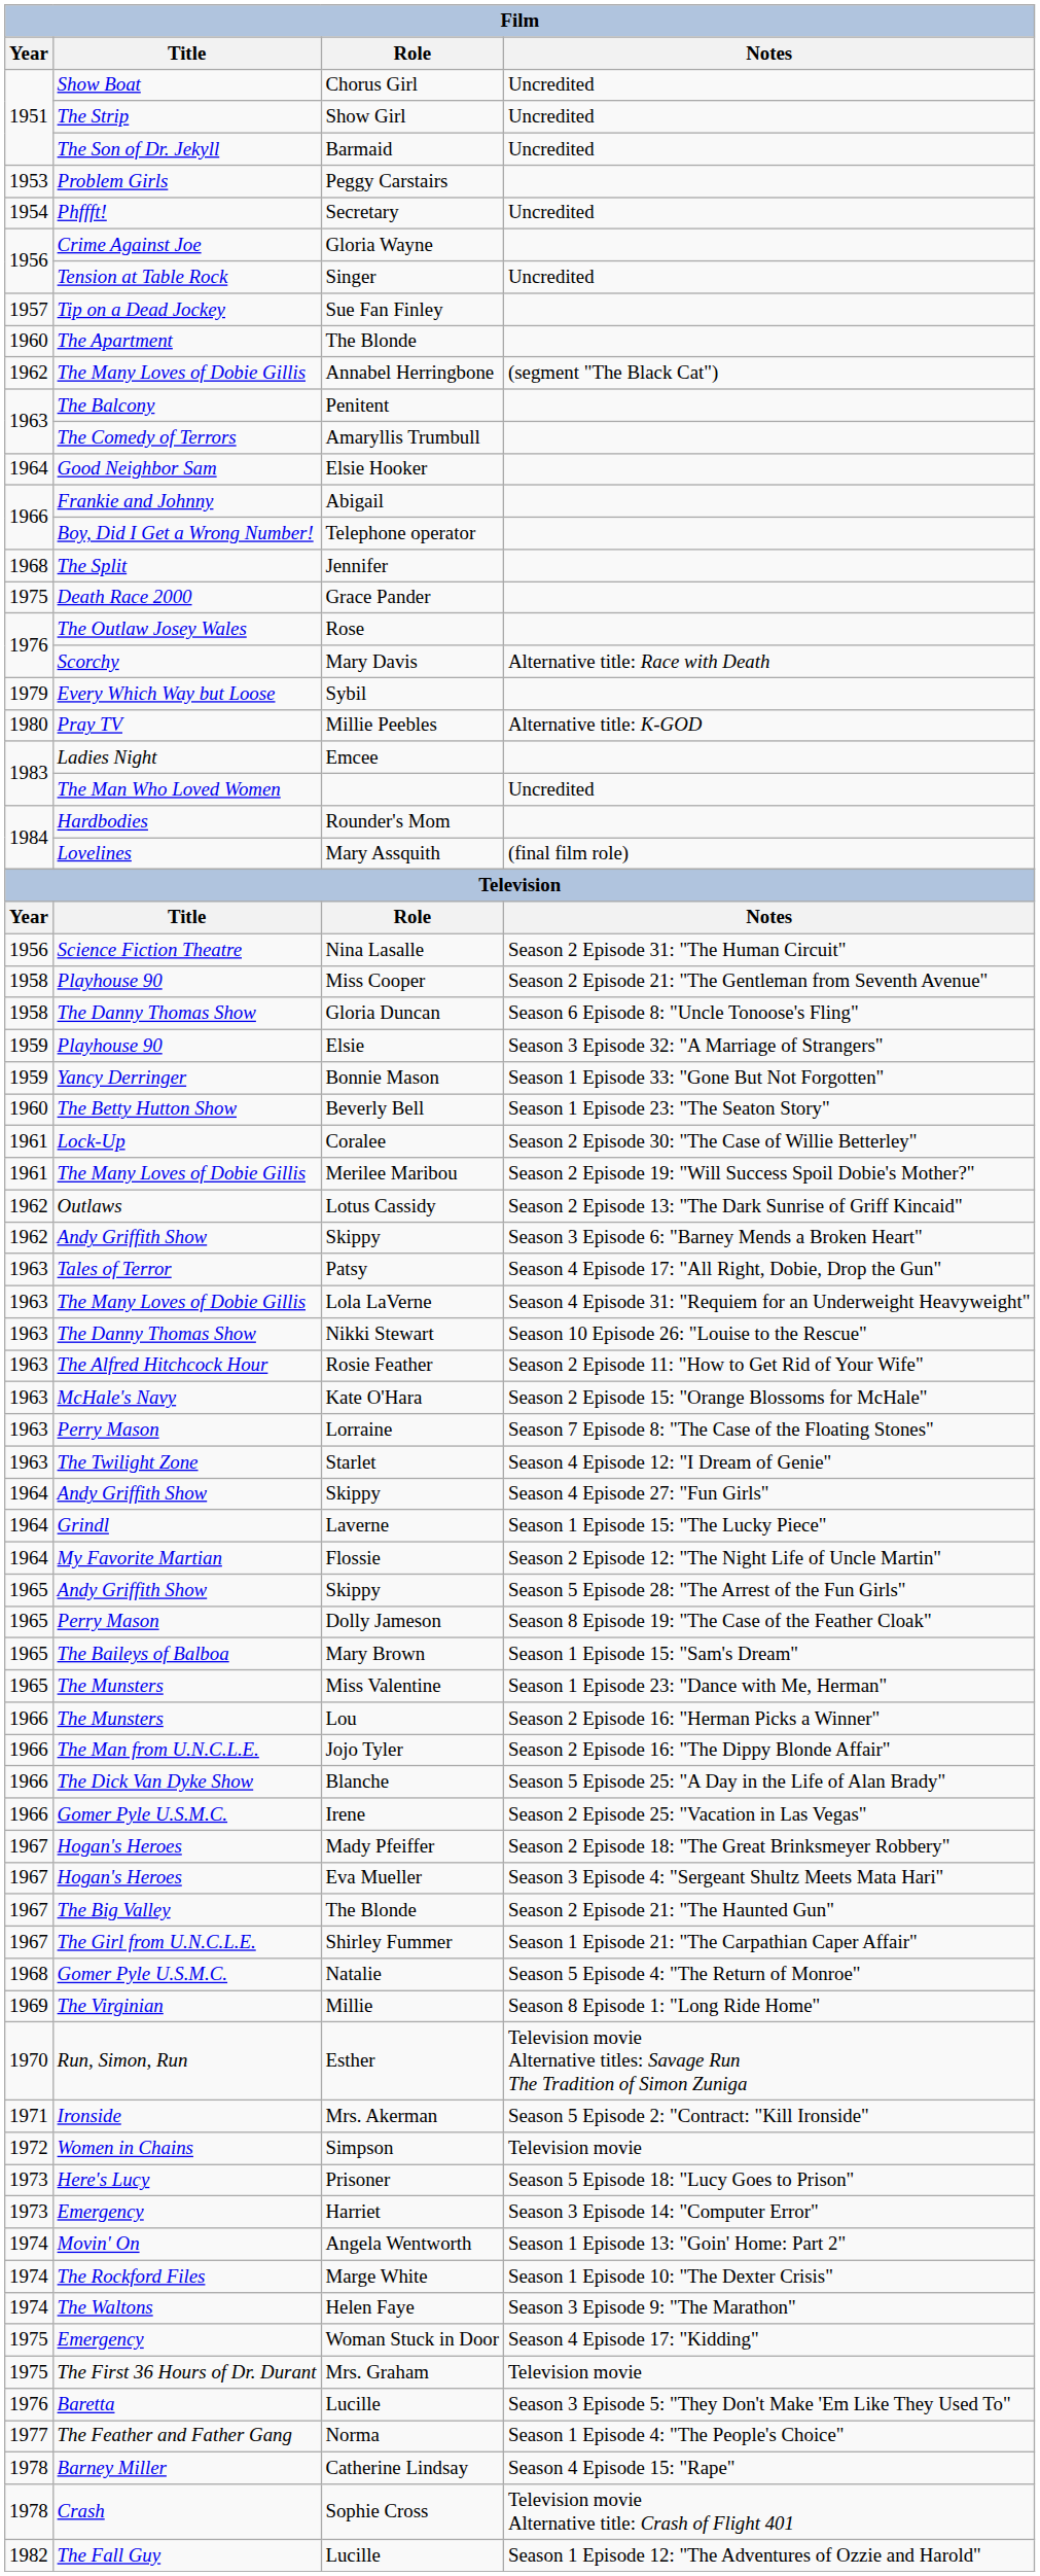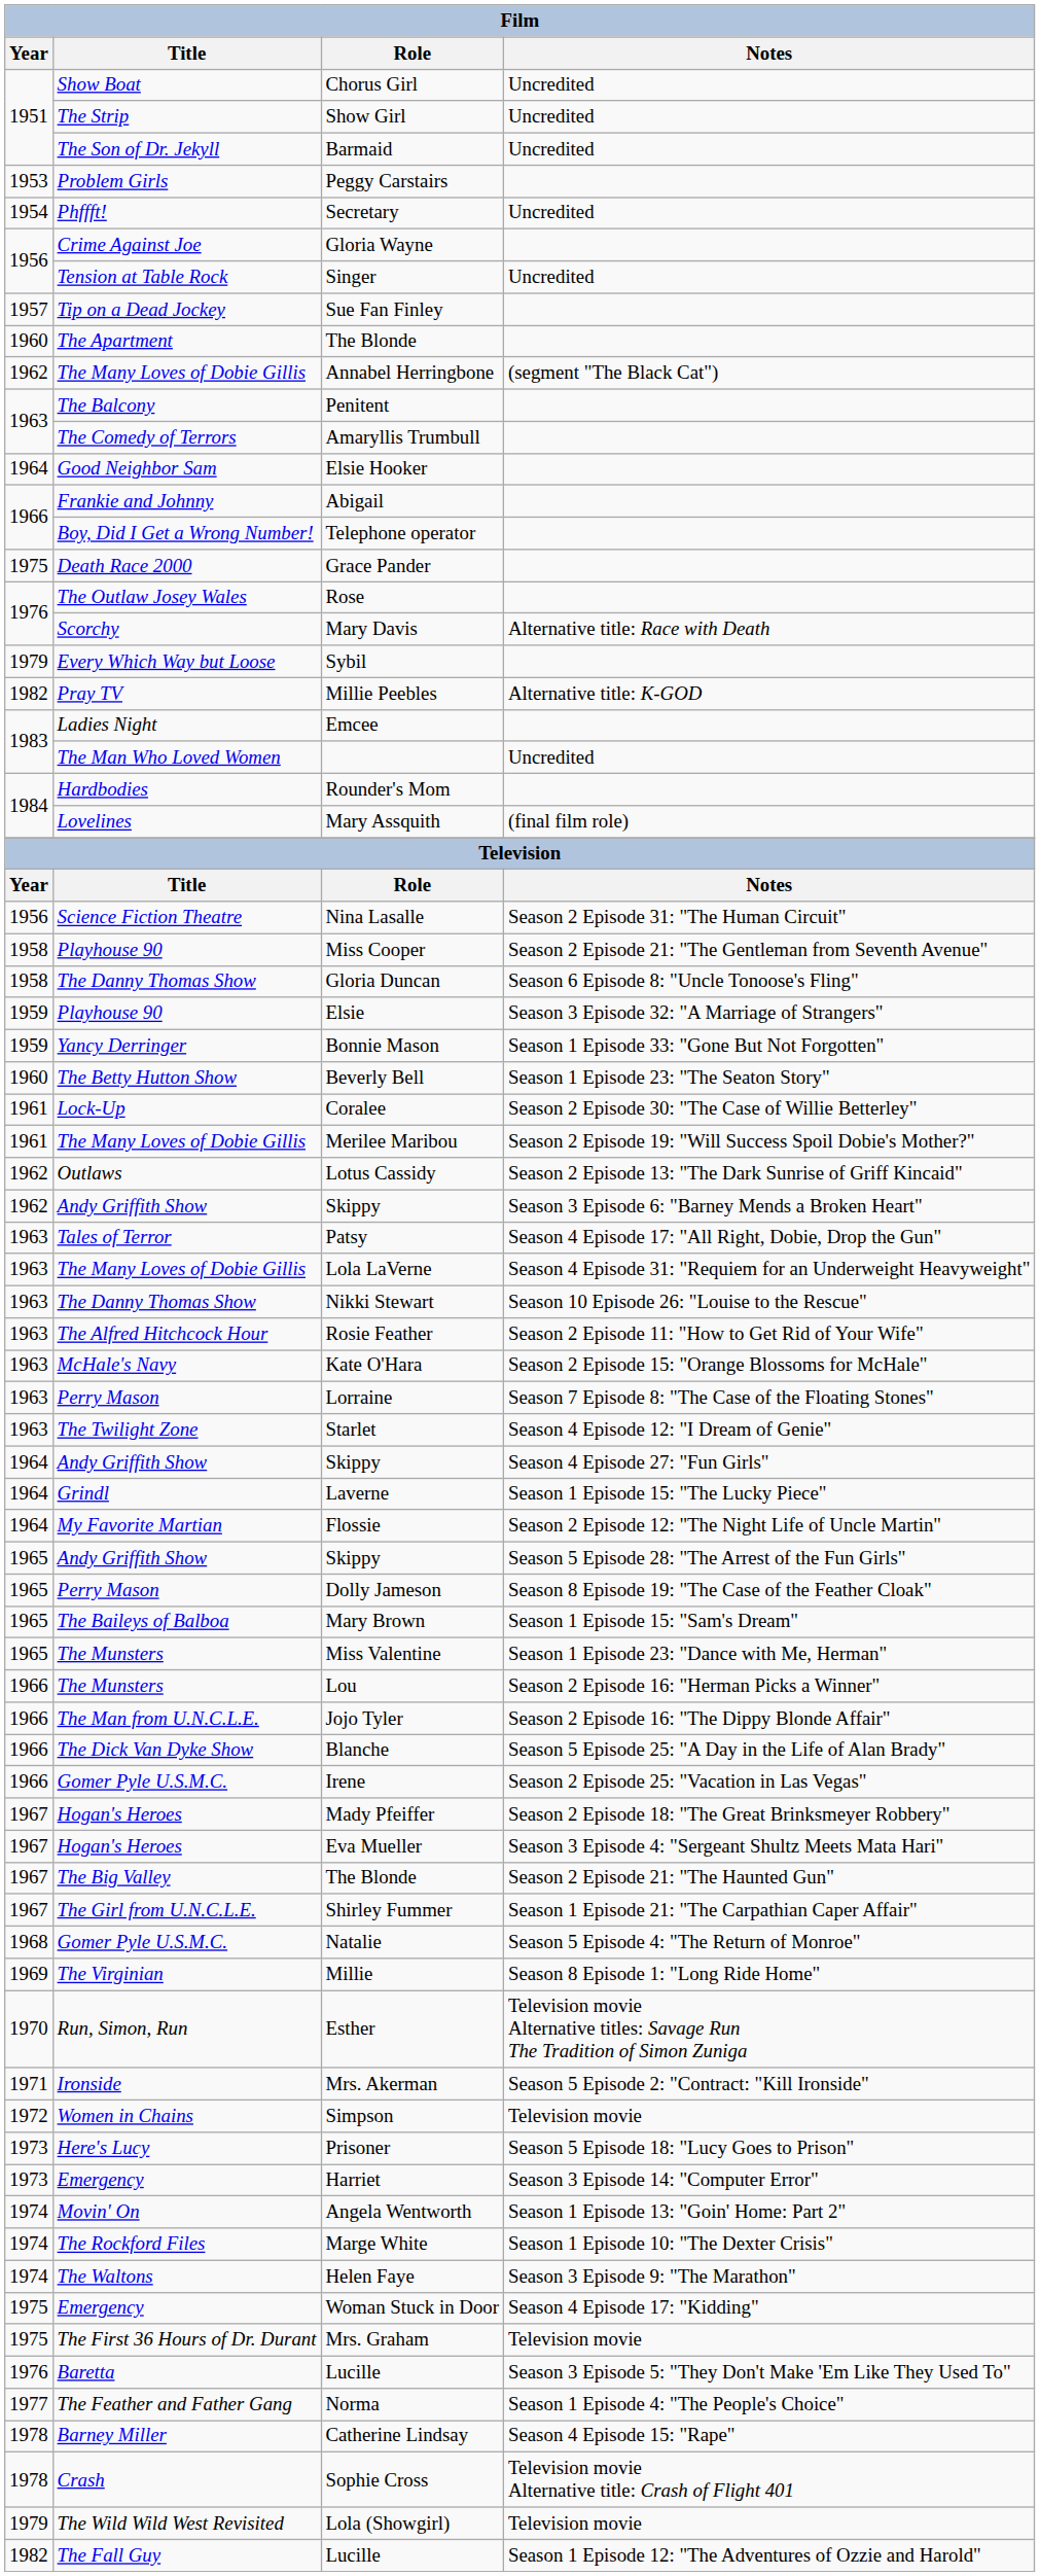- row: 1968 | The Split | Jennifer
Millie Peebles | Year: 1980 -> 1982
+ row: 1979 | The Wild Wild West Revisited | Lola (Showgirl) | Television movie
